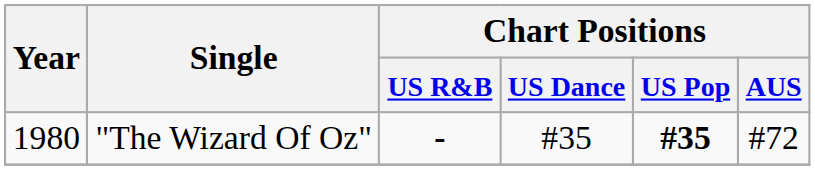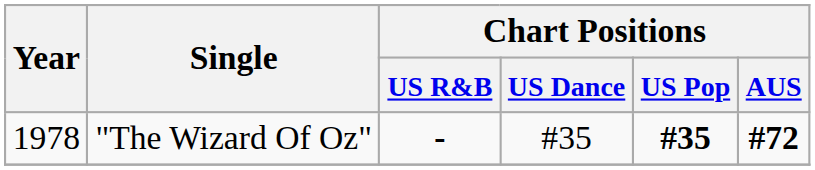"The Wizard Of Oz" | Year: 1980 -> 1978
"The Wizard Of Oz" | Chart Positions / AUS: normal -> bold
